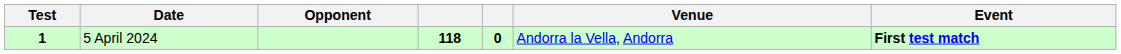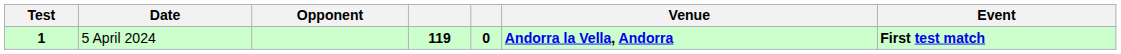5 April 2024 | column 4: 118 -> 119
5 April 2024 | Venue: normal -> bold
